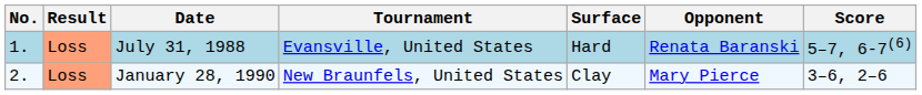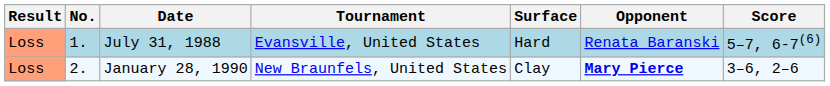columns swapped: Result <-> No.
January 28, 1990 | Opponent: normal -> bold
